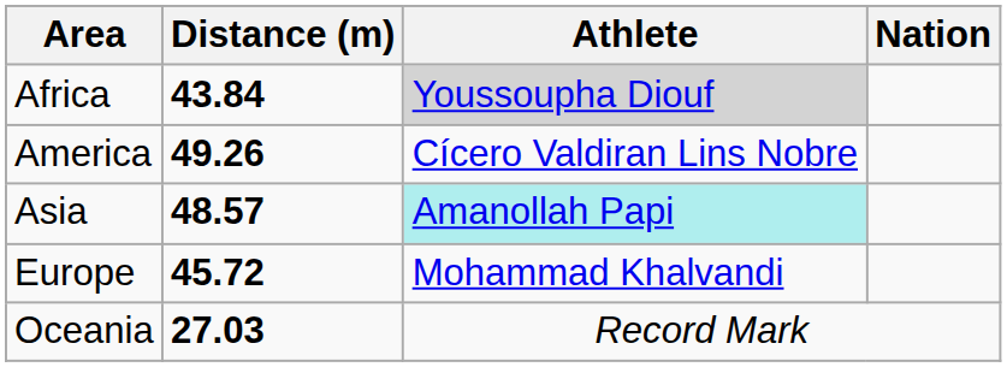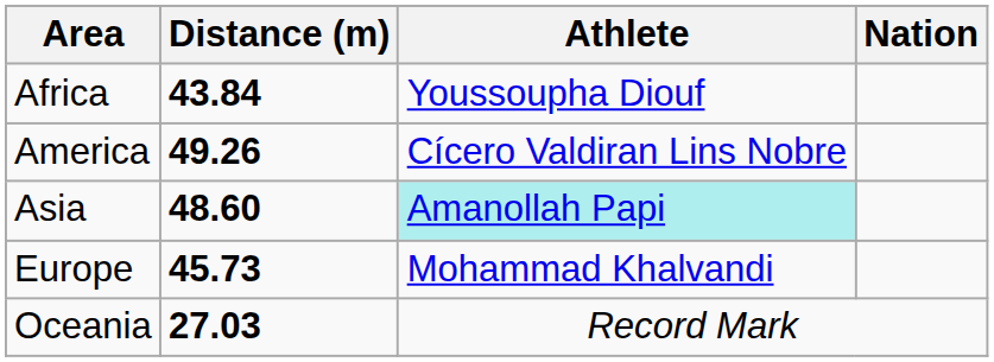Africa | Athlete: lightgrey background -> no background
Asia | Distance (m): 48.57 -> 48.60
Europe | Distance (m): 45.72 -> 45.73
